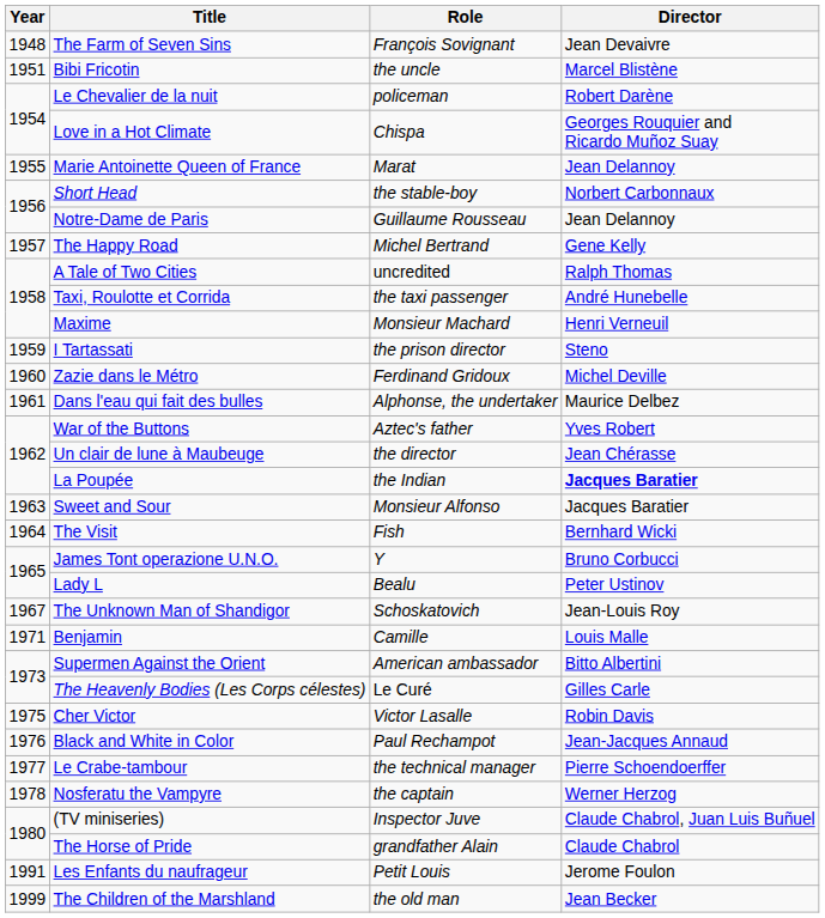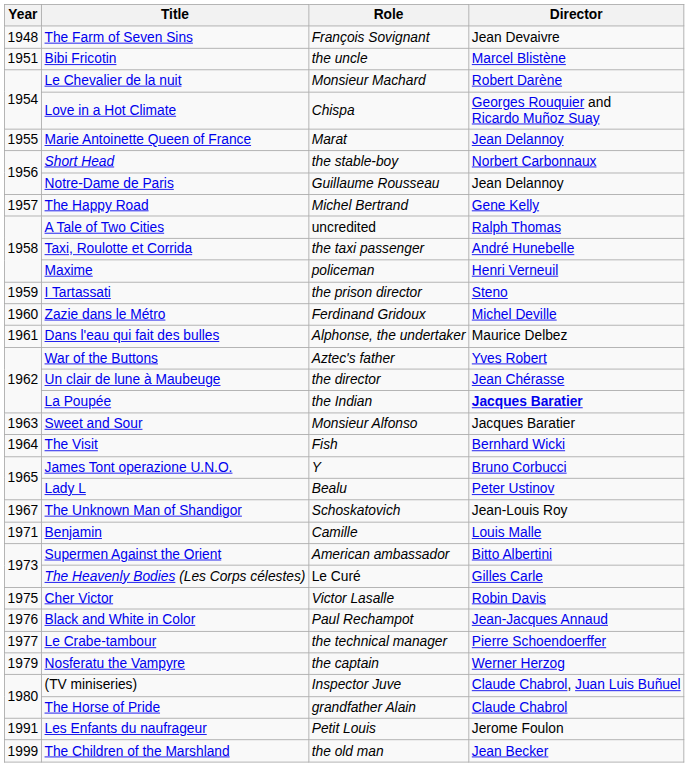Le Chevalier de la nuit | Role: policeman -> Monsieur Machard
Maxime | Role: Monsieur Machard -> policeman
Nosferatu the Vampyre | Year: 1978 -> 1979
